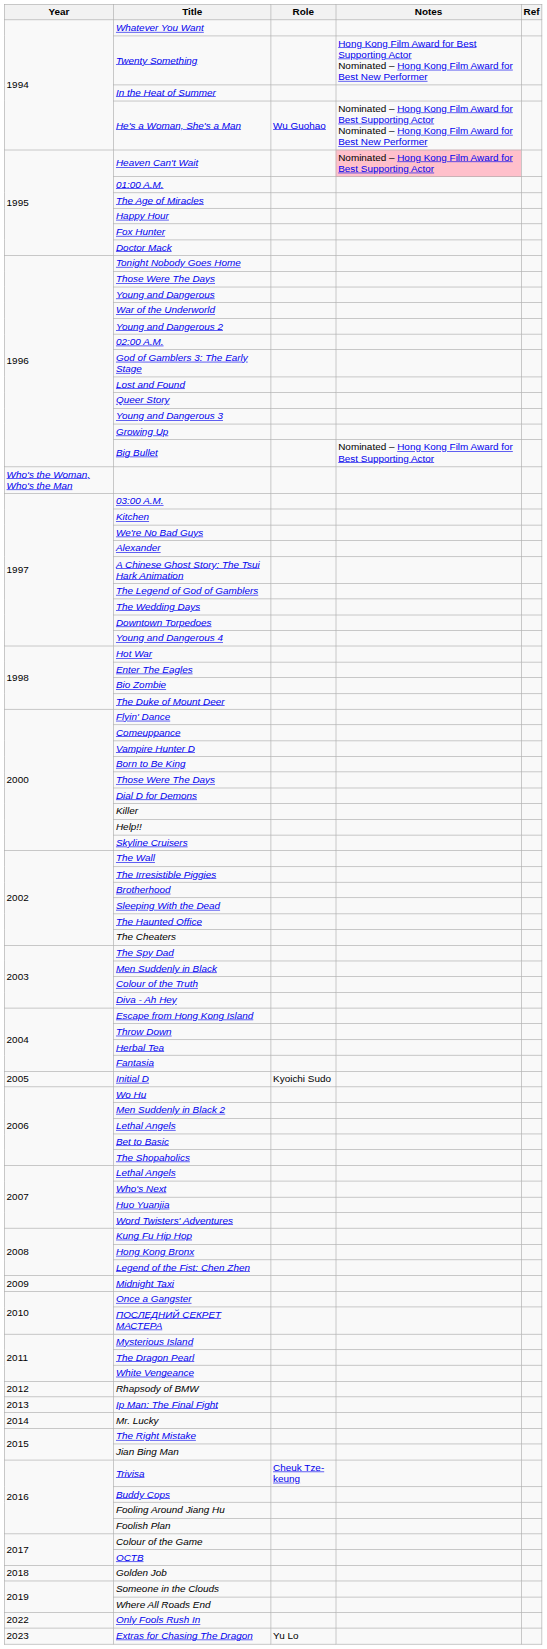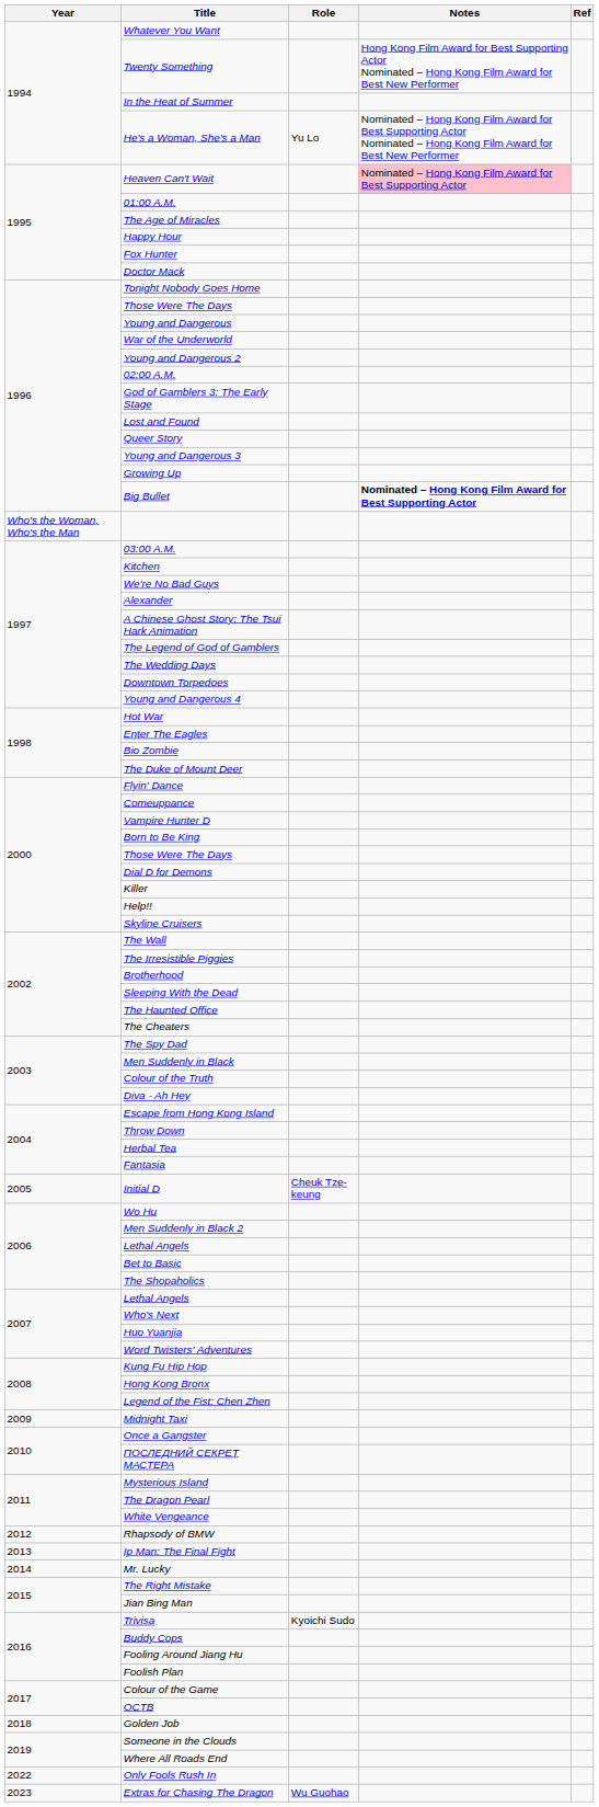He's a Woman, She's a Man | Role: Wu Guohao -> Yu Lo
Big Bullet | Notes: normal -> bold
Initial D | Role: Kyoichi Sudo -> Cheuk Tze-keung
Trivisa | Role: Cheuk Tze-keung -> Kyoichi Sudo
Extras for Chasing The Dragon | Role: Yu Lo -> Wu Guohao
